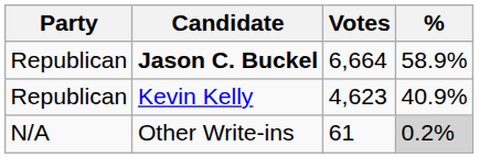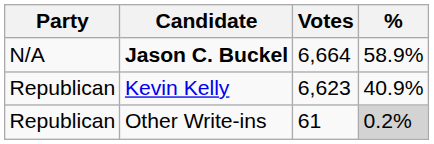Jason C. Buckel | Party: Republican -> N/A
Kevin Kelly | Votes: 4,623 -> 6,623
Other Write-ins | Party: N/A -> Republican
